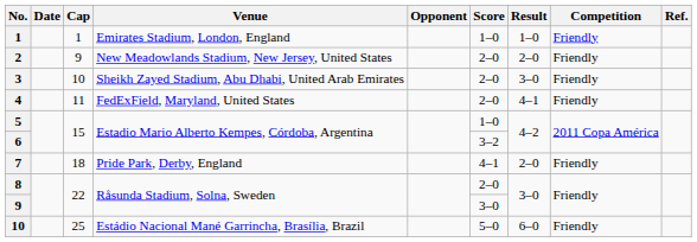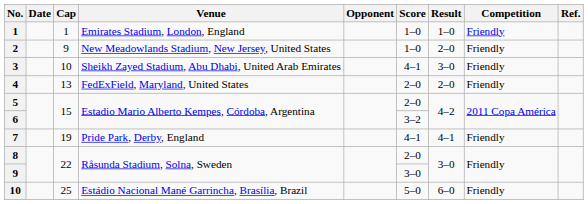2 | Score: 2–0 -> 1–0
3 | Score: 2–0 -> 4–1
4 | Cap: 11 -> 13
4 | Result: 4–1 -> 2–0
5 | Score: 1–0 -> 2–0
7 | Cap: 18 -> 19
7 | Result: 2–0 -> 4–1
